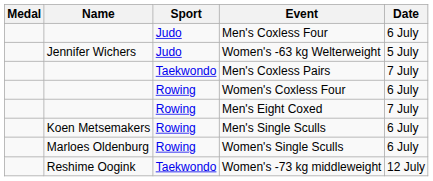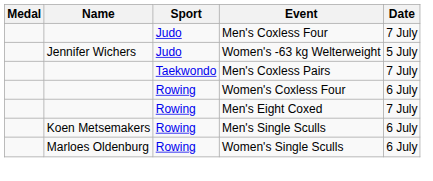Men's Coxless Four | Date: 6 July -> 7 July
- row: Reshime Oogink | Taekwondo | Women's -73 kg middleweight | 12 July
